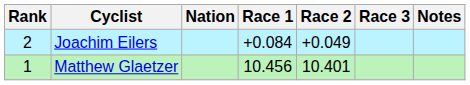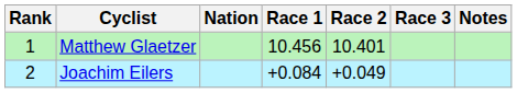rows swapped: Matthew Glaetzer <-> Joachim Eilers
